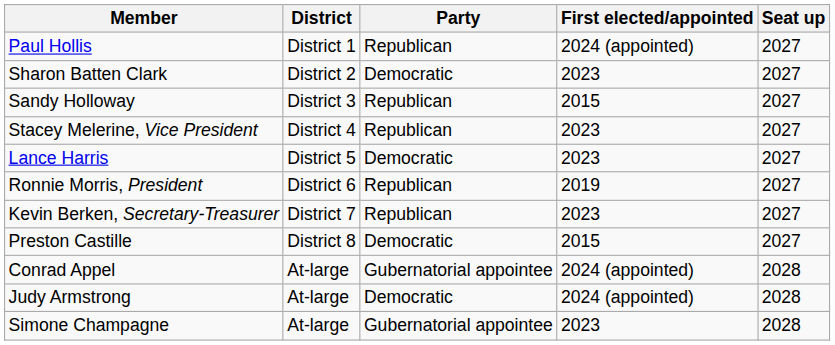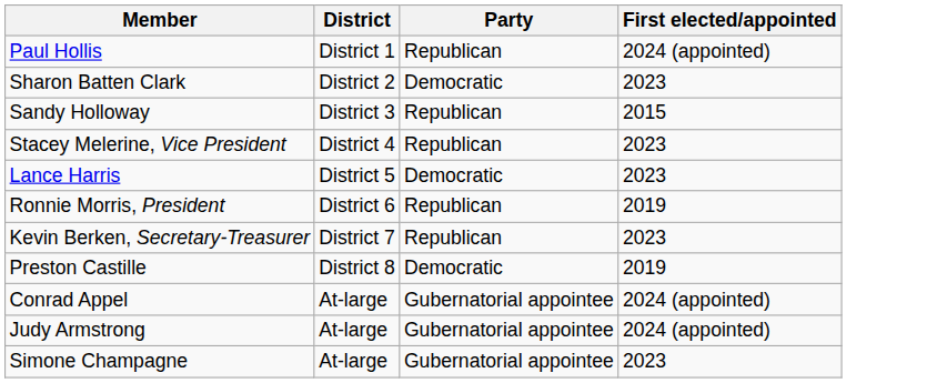- column: Seat up | 2027 | 2027 | 2027 | 2027 | 2027 | 2027 | 2027 | 2027 | 2028 | 2028 | 2028
Preston Castille | First elected/appointed: 2015 -> 2019
Judy Armstrong | Party: Democratic -> Gubernatorial appointee
